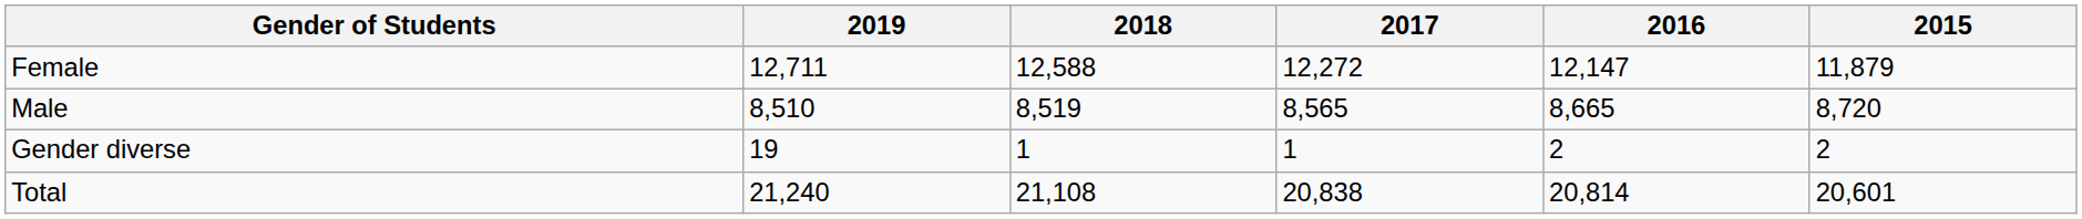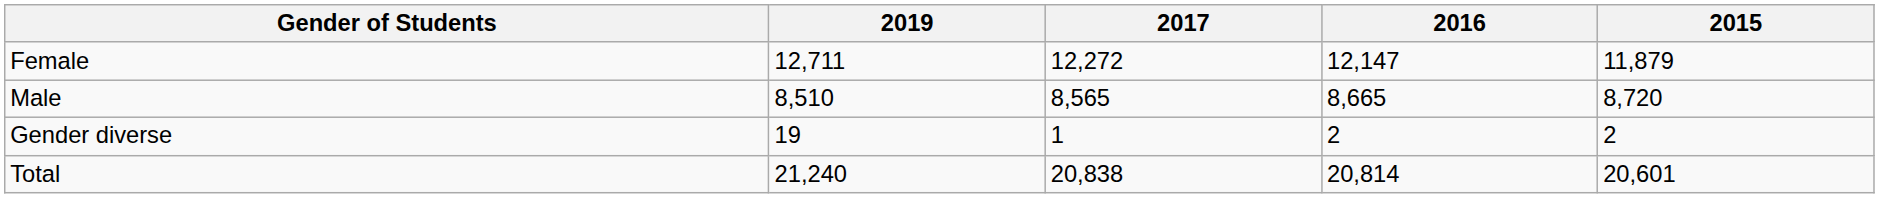- column: 2018 | 12,588 | 8,519 | 1 | 21,108
